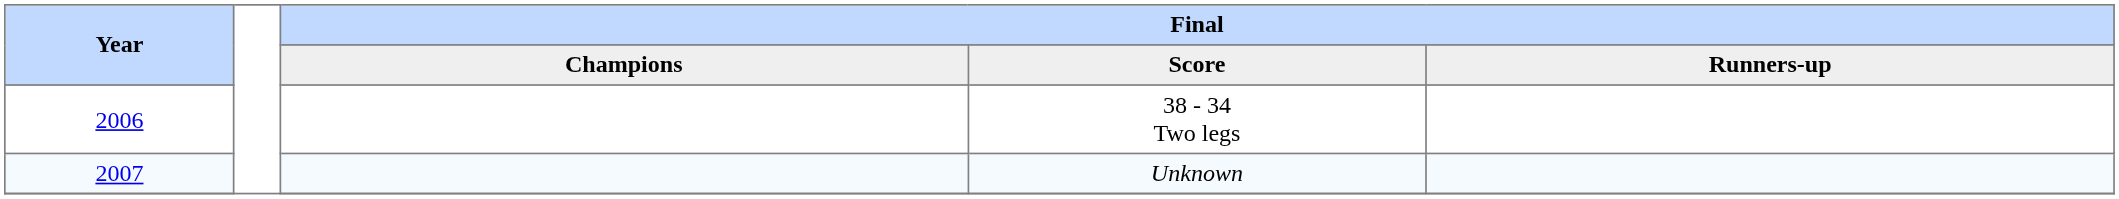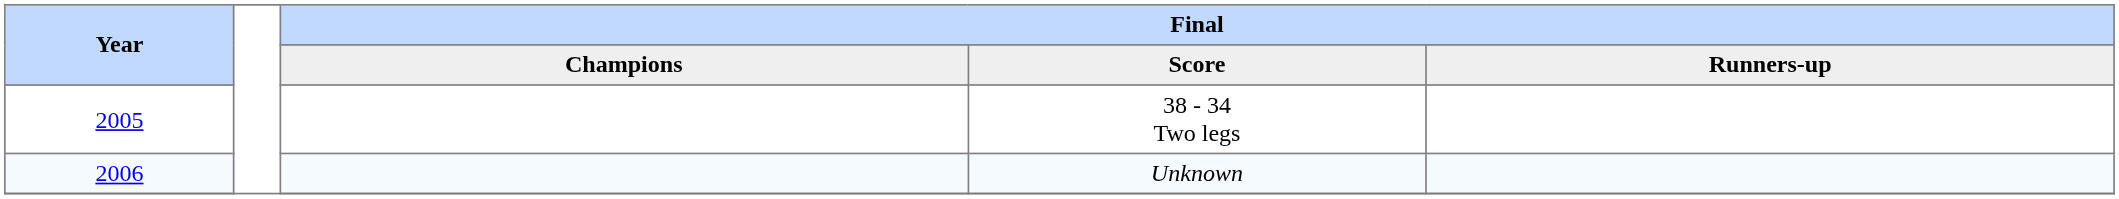38 - 34 Two legs | Year: 2006 -> 2005
Unknown | Year: 2007 -> 2006
